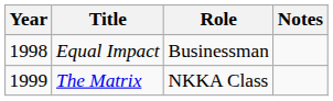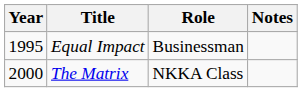Equal Impact | Year: 1998 -> 1995
The Matrix | Year: 1999 -> 2000
